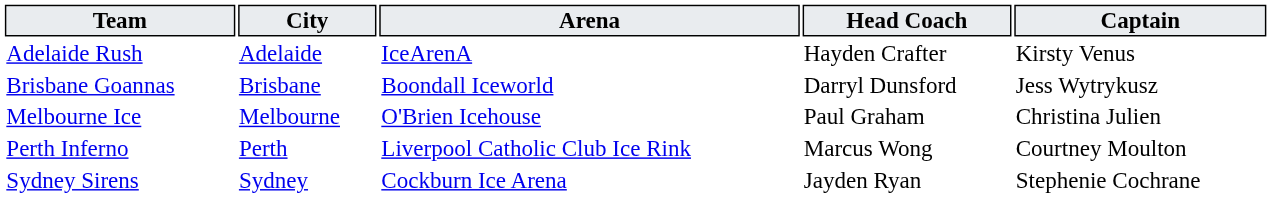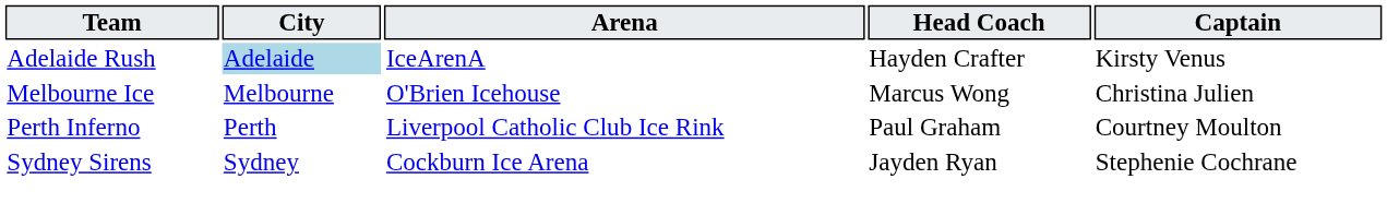Adelaide Rush | City: no background -> lightblue background
- row: Brisbane Goannas | Brisbane | Boondall Iceworld | Darryl Dunsford | Jess Wytrykusz
Melbourne Ice | Head Coach: Paul Graham -> Marcus Wong
Perth Inferno | Head Coach: Marcus Wong -> Paul Graham
